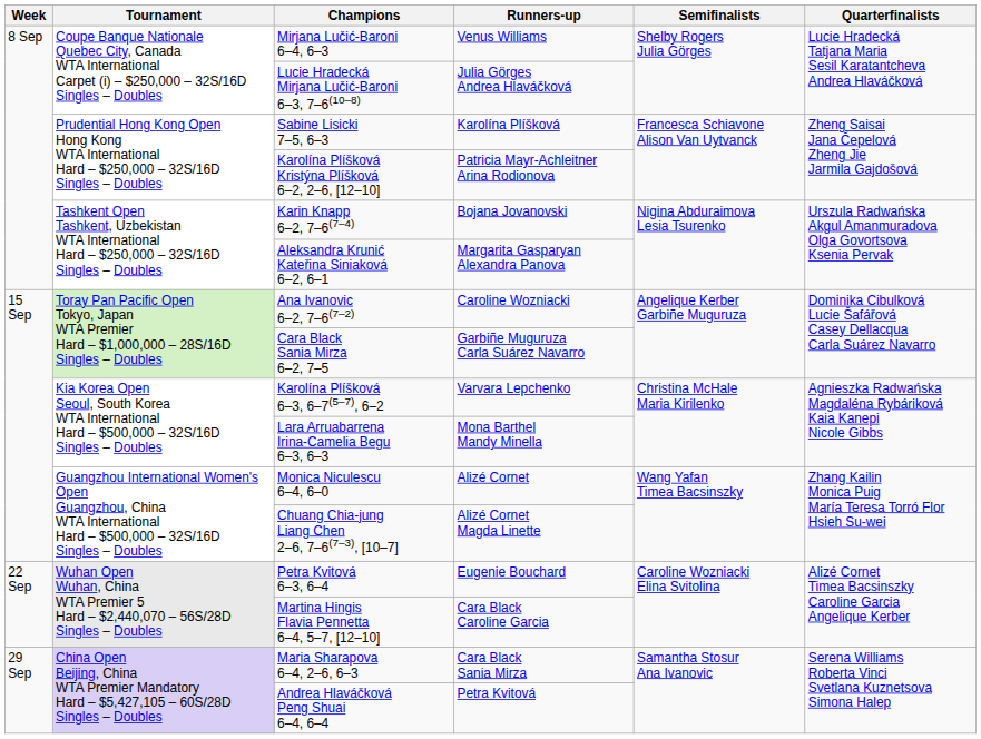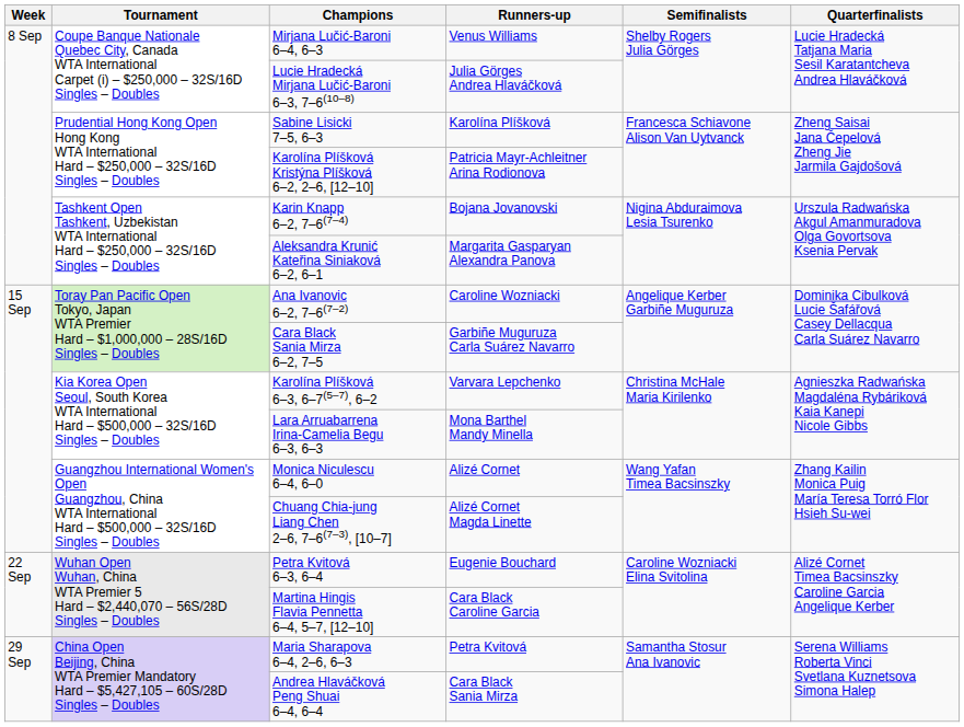Maria Sharapova 6–4, 2–6, 6–3 | Runners-up: Cara Black Sania Mirza -> Petra Kvitová
Andrea Hlaváčková Peng Shuai 6–4, 6–4 | Runners-up: Petra Kvitová -> Cara Black Sania Mirza
